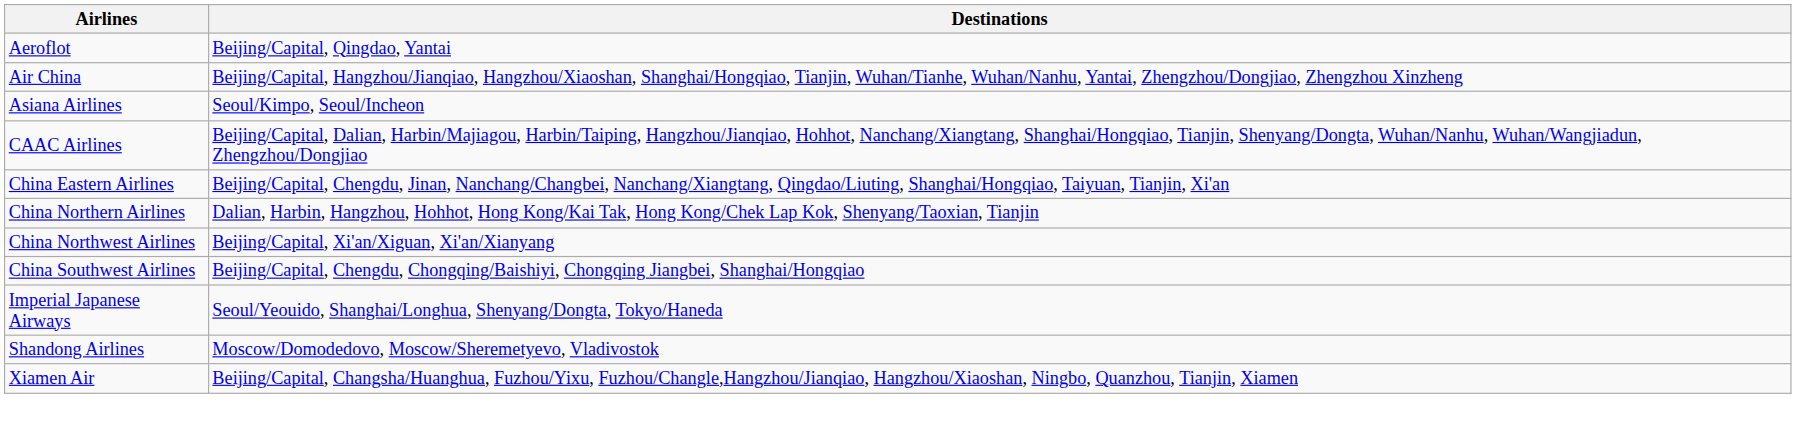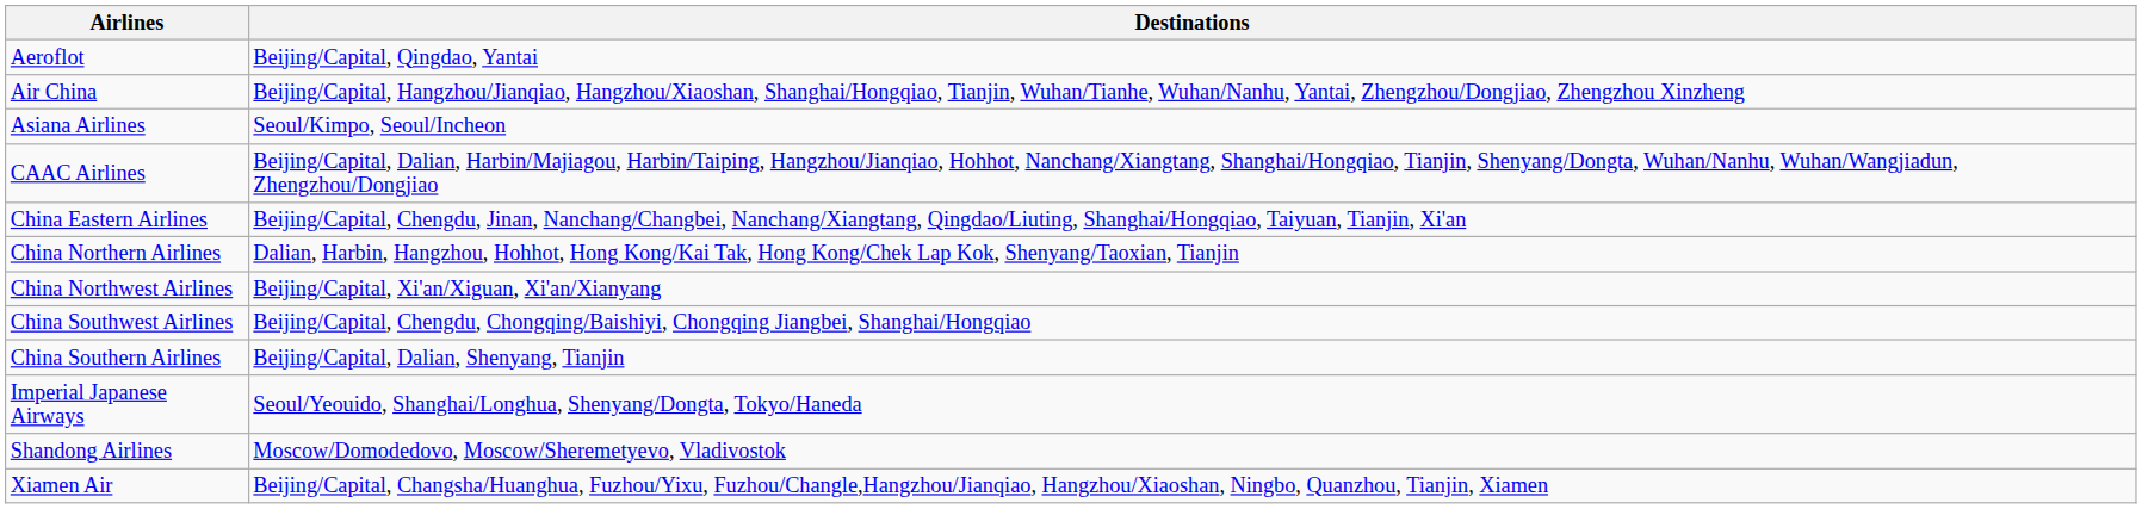+ row: China Southern Airlines | Beijing/Capital, Dalian, Shenyang, Tianjin
